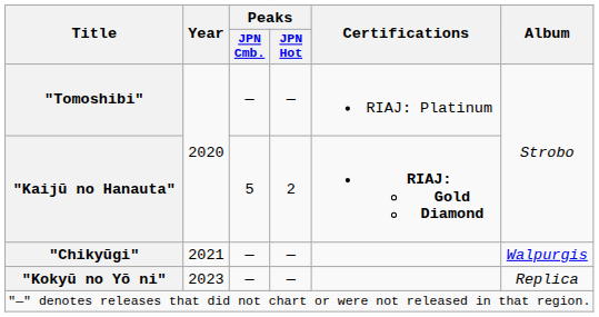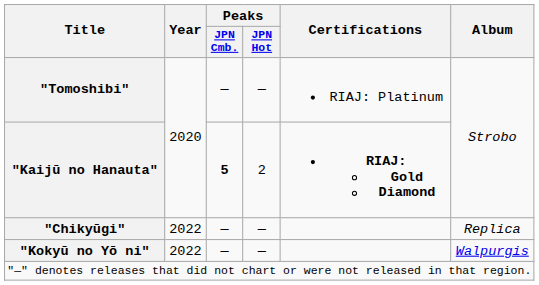"Kaijū no Hanauta" | Peaks / JPN Cmb.: normal -> bold
"Chikyūgi" | Year: 2021 -> 2022
"Chikyūgi" | Album: Walpurgis -> Replica
"Kokyū no Yō ni" | Year: 2023 -> 2022
"Kokyū no Yō ni" | Album: Replica -> Walpurgis
